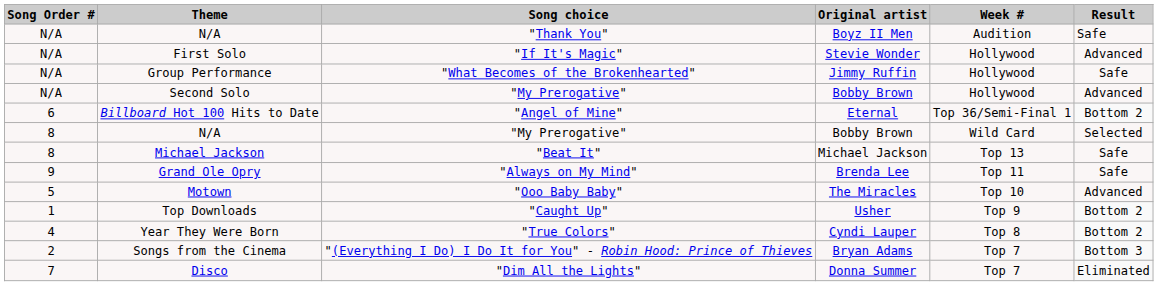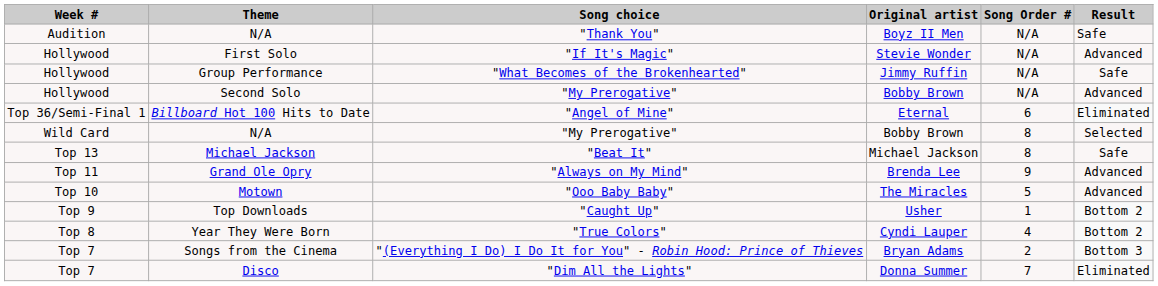columns swapped: Week # <-> Song Order #
Billboard Hot 100 Hits to Date | Result: Bottom 2 -> Eliminated
Grand Ole Opry | Result: Safe -> Advanced
